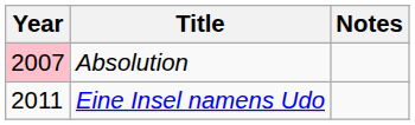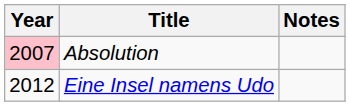Eine Insel namens Udo | Year: 2011 -> 2012
